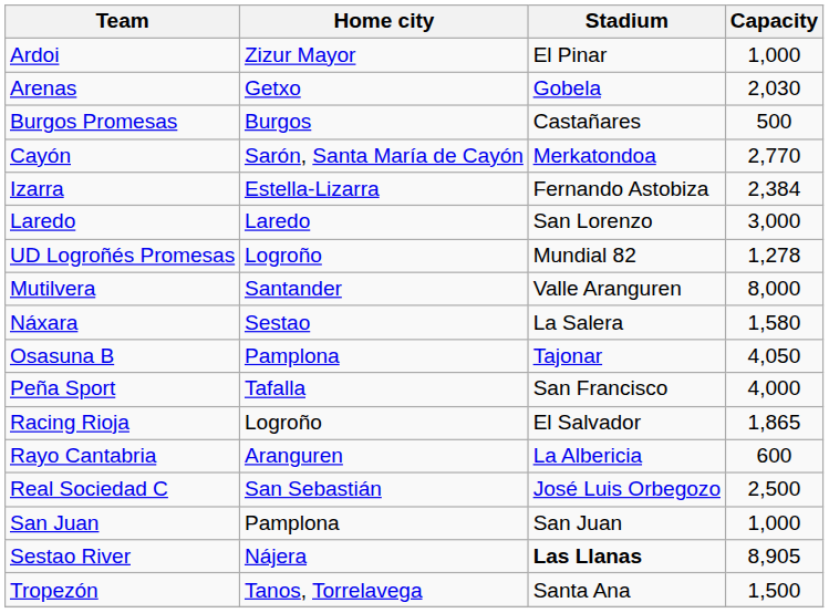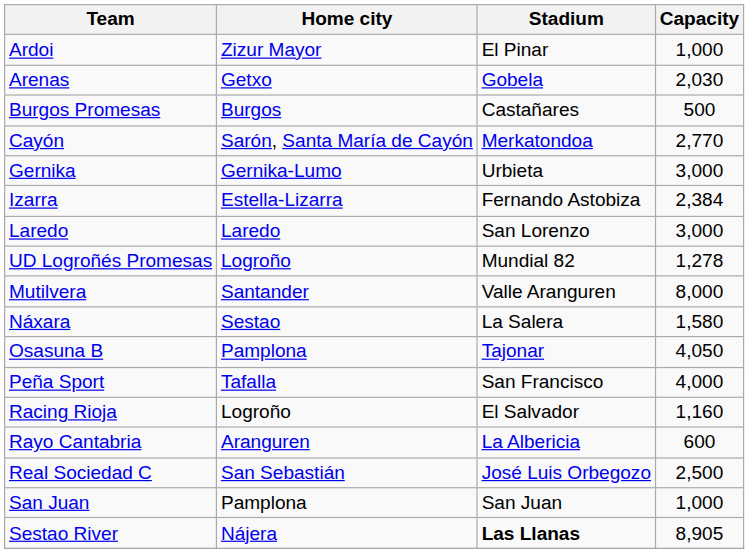+ row: Gernika | Gernika-Lumo | Urbieta | 3,000
Racing Rioja | Capacity: 1,865 -> 1,160
- row: Tropezón | Tanos, Torrelavega | Santa Ana | 1,500
